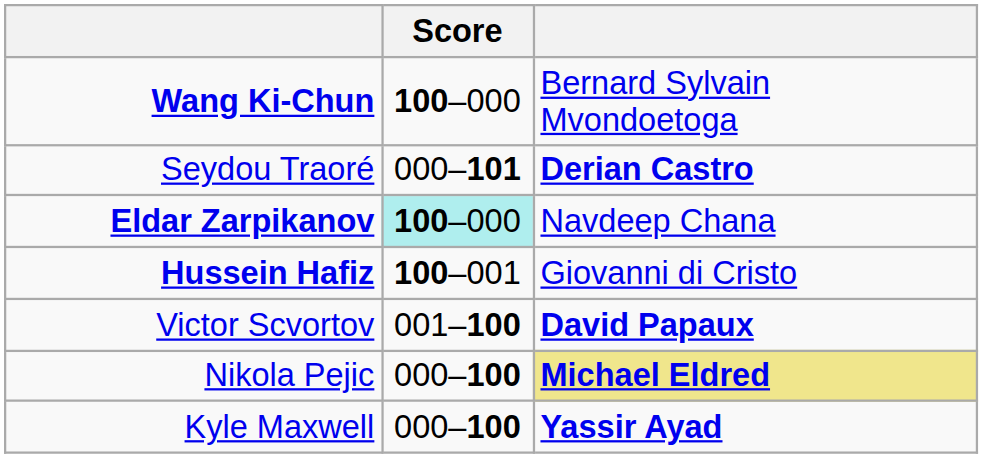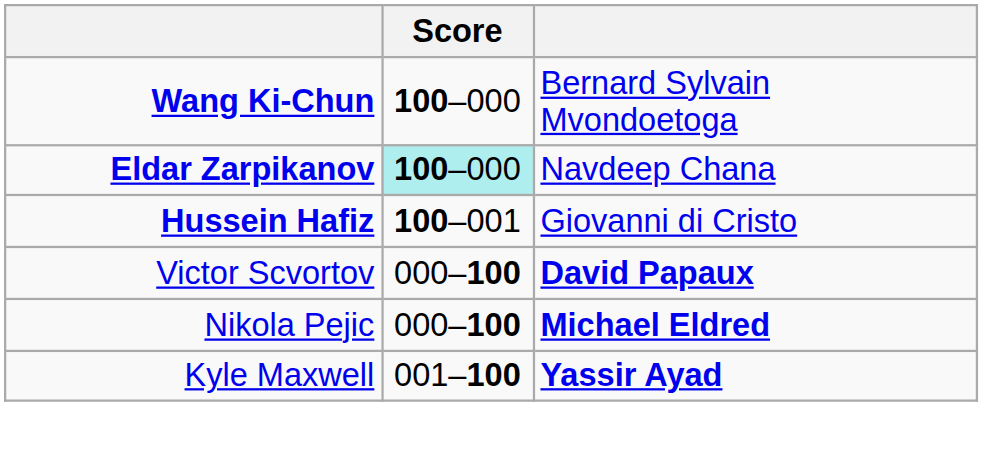- row: Seydou Traoré | 000–101 | Derian Castro
Victor Scvortov | Score: 001–100 -> 000–100
Nikola Pejic | column 3: khaki background -> no background
Kyle Maxwell | Score: 000–100 -> 001–100
